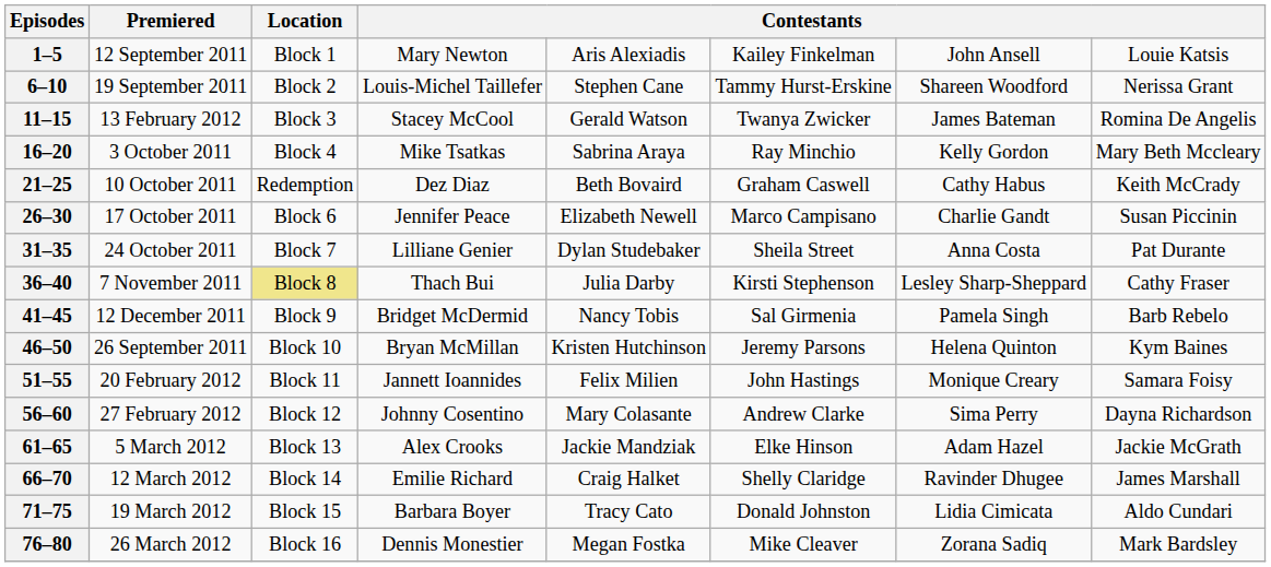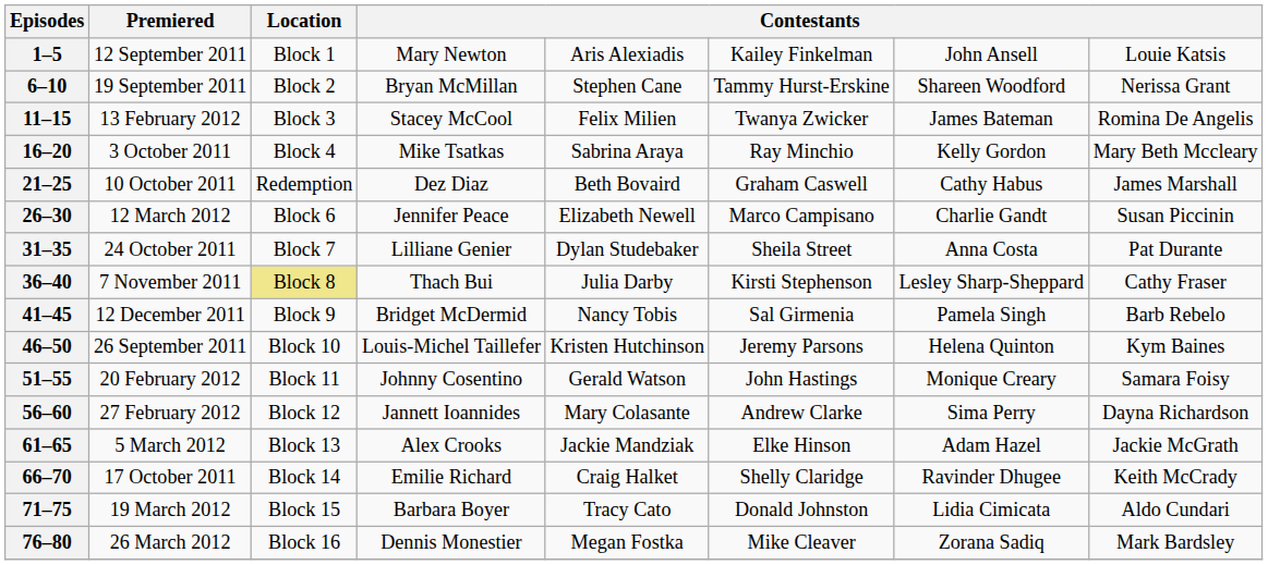6–10 | column 4: Louis-Michel Taillefer -> Bryan McMillan
11–15 | column 5: Gerald Watson -> Felix Milien
21–25 | column 8: Keith McCrady -> James Marshall
26–30 | Premiered: 17 October 2011 -> 12 March 2012
46–50 | column 4: Bryan McMillan -> Louis-Michel Taillefer
51–55 | column 4: Jannett Ioannides -> Johnny Cosentino
51–55 | column 5: Felix Milien -> Gerald Watson
56–60 | column 4: Johnny Cosentino -> Jannett Ioannides
66–70 | Premiered: 12 March 2012 -> 17 October 2011
66–70 | column 8: James Marshall -> Keith McCrady
